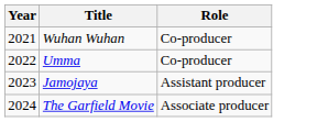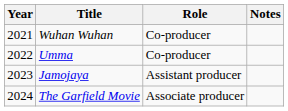+ column: Notes
